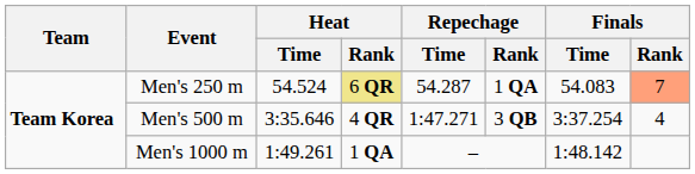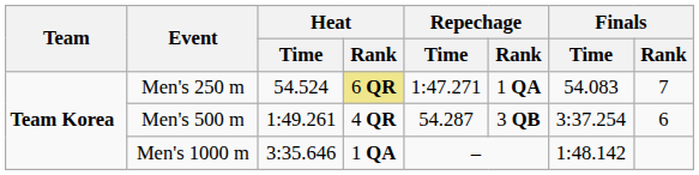Men's 250 m | Repechage / Time: 54.287 -> 1:47.271
Men's 250 m | Finals / Rank: lightsalmon background -> no background
Men's 500 m | Heat / Time: 3:35.646 -> 1:49.261
Men's 500 m | Repechage / Time: 1:47.271 -> 54.287
Men's 500 m | Finals / Rank: 4 -> 6
Men's 1000 m | Heat / Time: 1:49.261 -> 3:35.646
